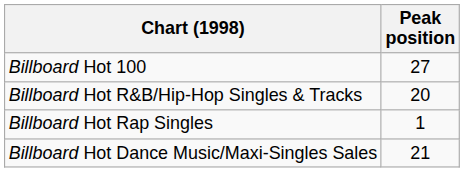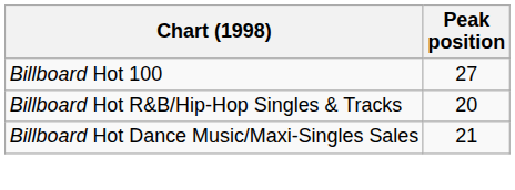- row: Billboard Hot Rap Singles | 1
